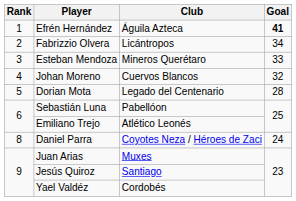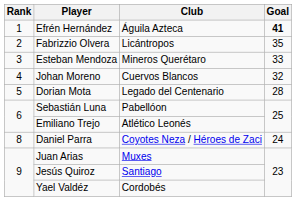Fabrizzio Olvera | Goal: 34 -> 35
